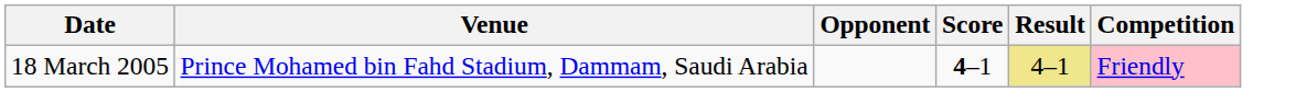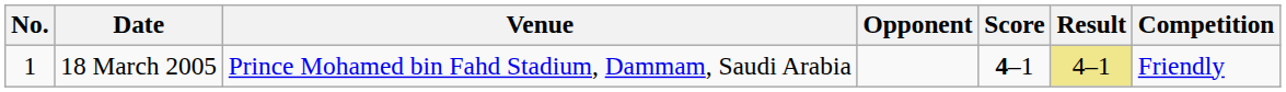+ column: No. | 1
18 March 2005 | Competition: pink background -> no background
